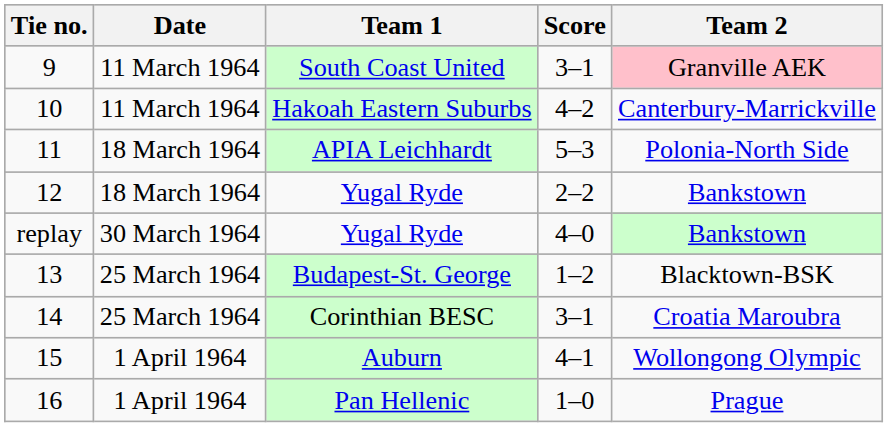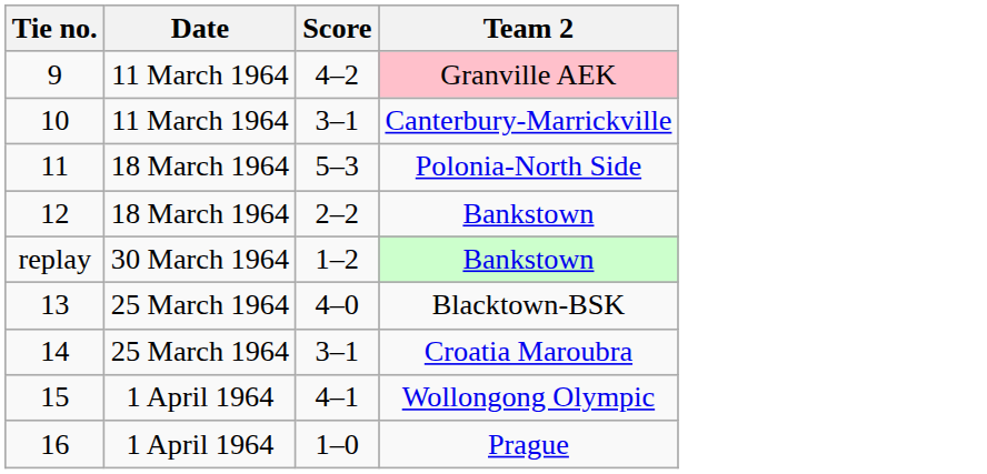- column: Team 1 | South Coast United | Hakoah Eastern Suburbs | APIA Leichhardt | Yugal Ryde | Yugal Ryde | Budapest-St. George | Corinthian BESC | Auburn | Pan Hellenic
9 | Score: 3–1 -> 4–2
10 | Score: 4–2 -> 3–1
replay | Score: 4–0 -> 1–2
13 | Score: 1–2 -> 4–0
